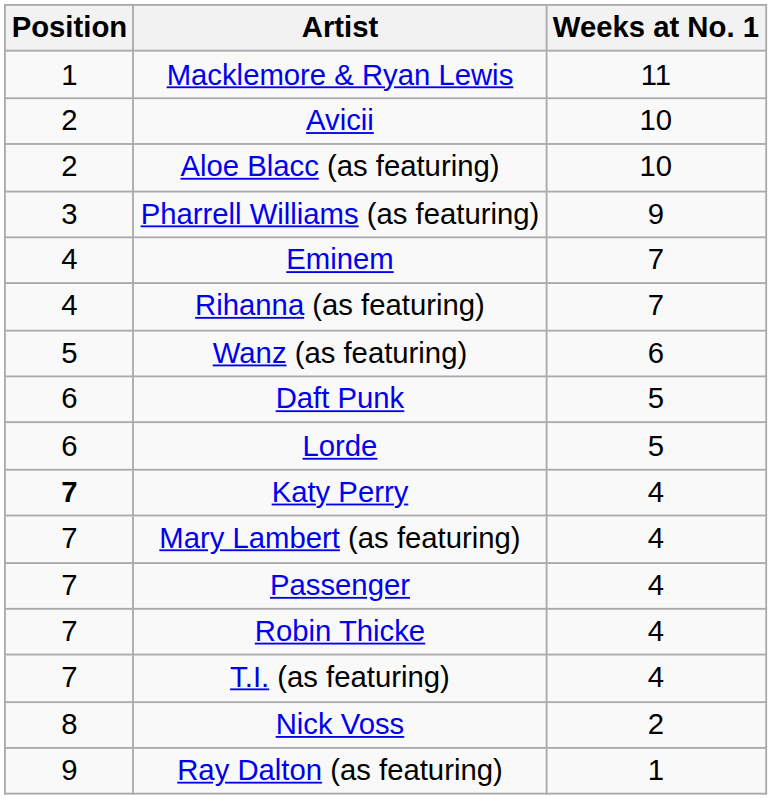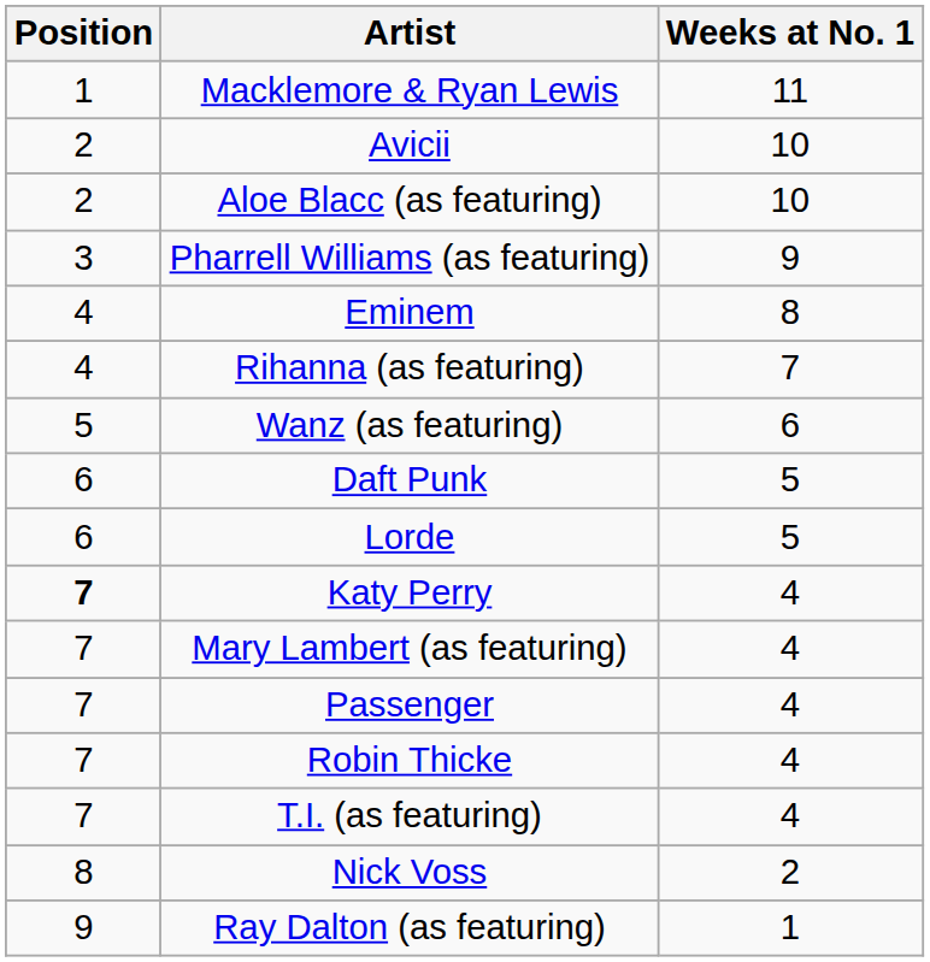Eminem | Weeks at No. 1: 7 -> 8
